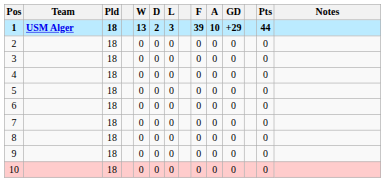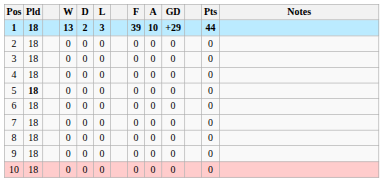- column: Team | USM Alger
5 | Pld: normal -> bold
